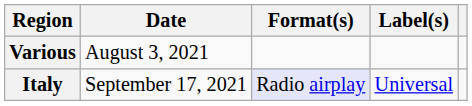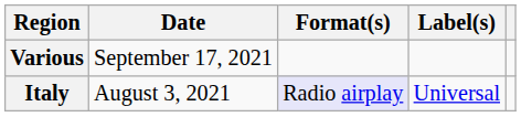Various | Date: August 3, 2021 -> September 17, 2021
Italy | Date: September 17, 2021 -> August 3, 2021
